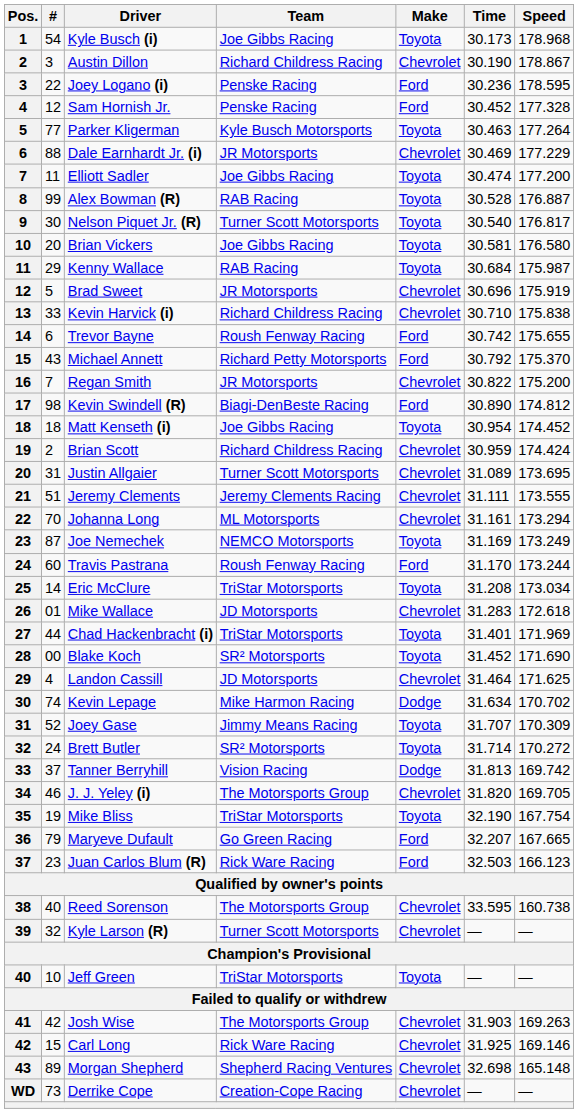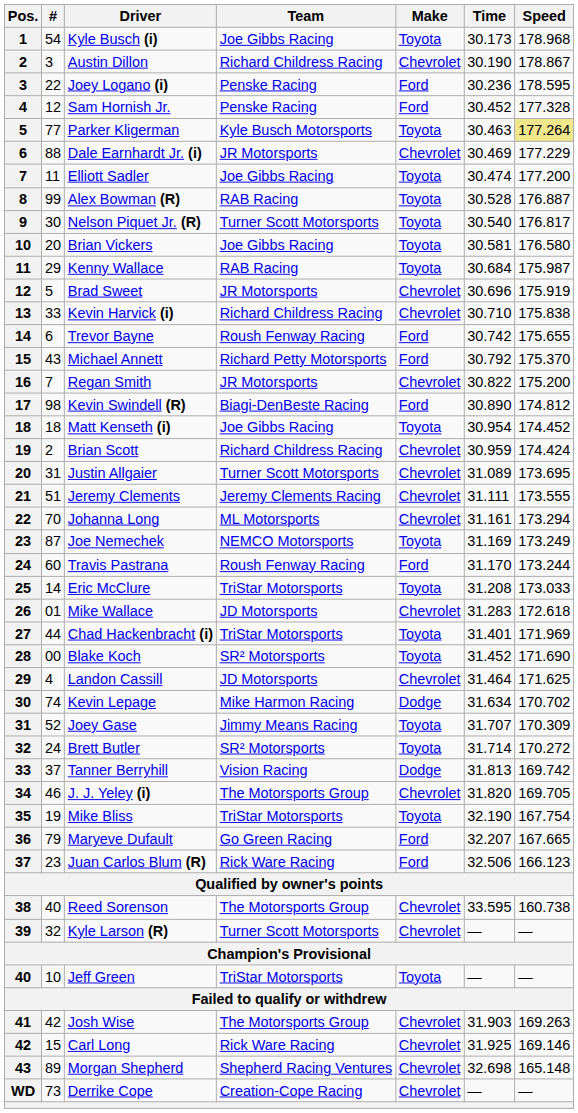Parker Kligerman | Speed: no background -> khaki background
Eric McClure | Speed: 173.034 -> 173.033
Juan Carlos Blum (R) | Time: 32.503 -> 32.506
